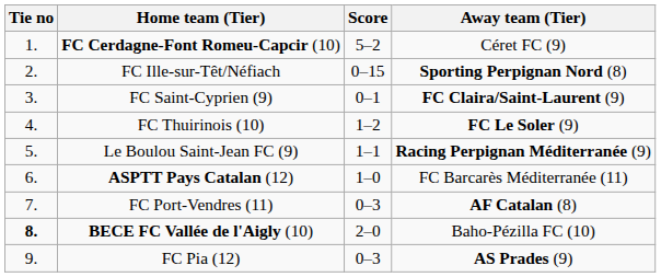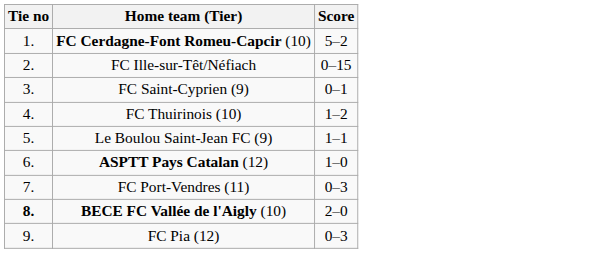- column: Away team (Tier) | Céret FC (9) | Sporting Perpignan Nord (8) | FC Claira/Saint-Laurent (9) | FC Le Soler (9) | Racing Perpignan Méditerranée (9) | FC Barcarès Méditerranée (11) | AF Catalan (8) | Baho-Pézilla FC (10) | AS Prades (9)
